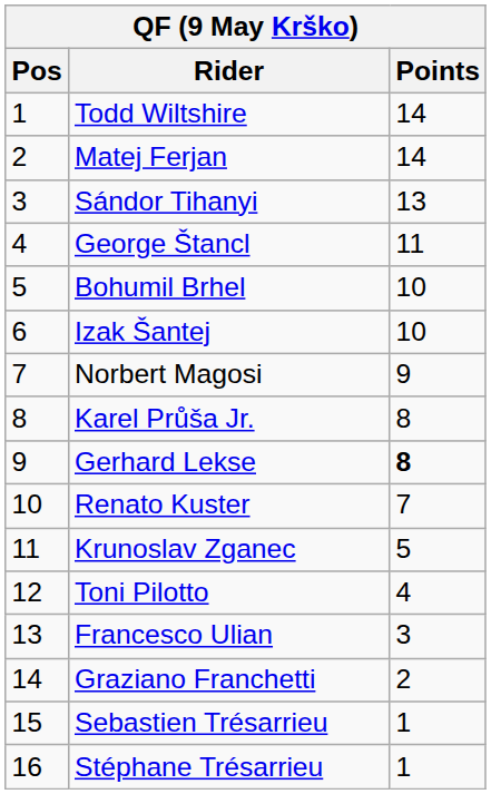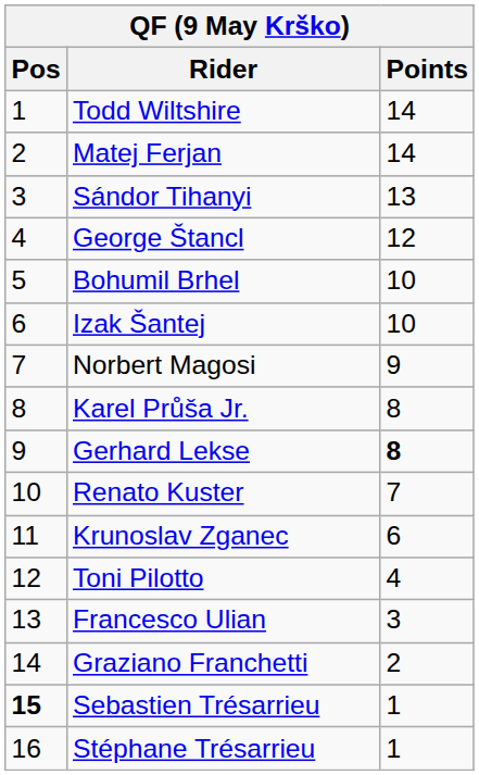George Štancl | Points: 11 -> 12
Krunoslav Zganec | Points: 5 -> 6
Sebastien Trésarrieu | Pos: normal -> bold
